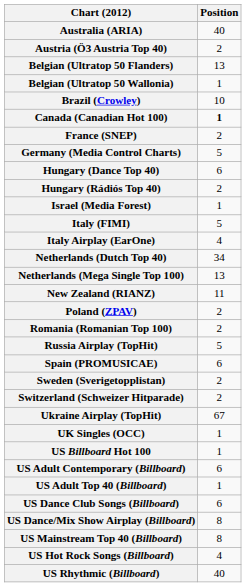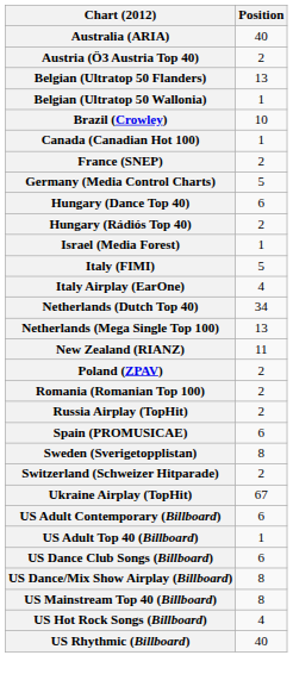Canada (Canadian Hot 100) | Position: bold -> normal
Russia Airplay (TopHit) | Position: 5 -> 2
Sweden (Sverigetopplistan) | Position: 2 -> 8
- row: UK Singles (OCC) | 1
- row: US Billboard Hot 100 | 1
